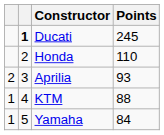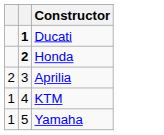- column: Points | 245 | 110 | 93 | 88 | 84
Honda | column 2: normal -> bold
